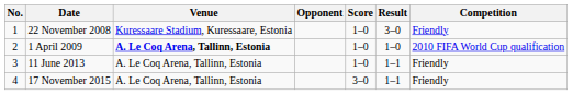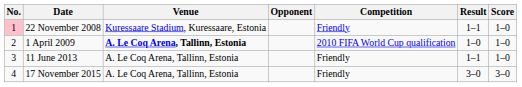columns swapped: Score <-> Competition
22 November 2008 | No.: no background -> pink background
22 November 2008 | Result: 3–0 -> 1–1
17 November 2015 | Result: 1–1 -> 3–0
